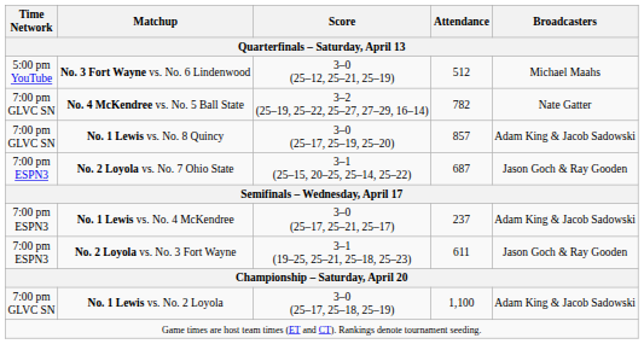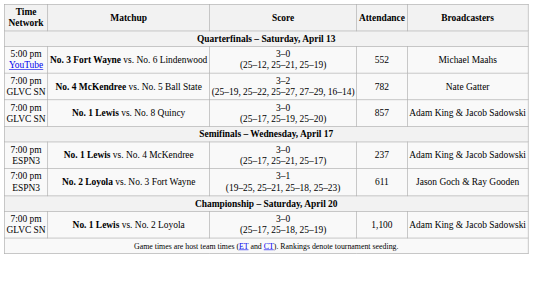No. 3 Fort Wayne vs. No. 6 Lindenwood | Attendance: 512 -> 552
- row: 7:00 pm ESPN3 | No. 2 Loyola vs. No. 7 Ohio State | 3–1 (25–15, 20–25, 25–14, 25–22) | 687 | Jason Goch & Ray Gooden
